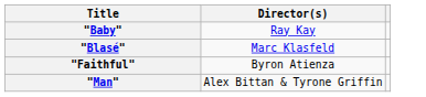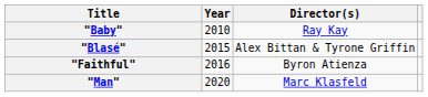+ column: Year | 2010 | 2015 | 2016 | 2020
"Blasé" | Director(s): Marc Klasfeld -> Alex Bittan & Tyrone Griffin
"Man" | Director(s): Alex Bittan & Tyrone Griffin -> Marc Klasfeld
